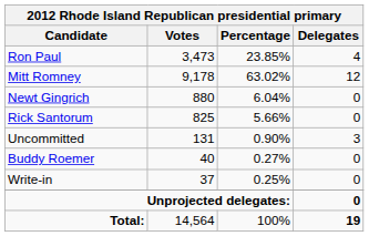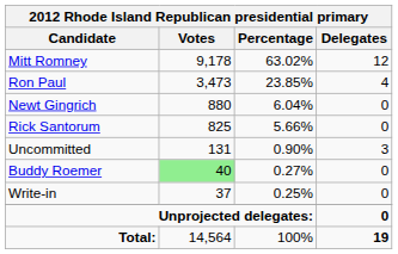rows swapped: Mitt Romney <-> Ron Paul
Buddy Roemer | Votes: no background -> lightgreen background
